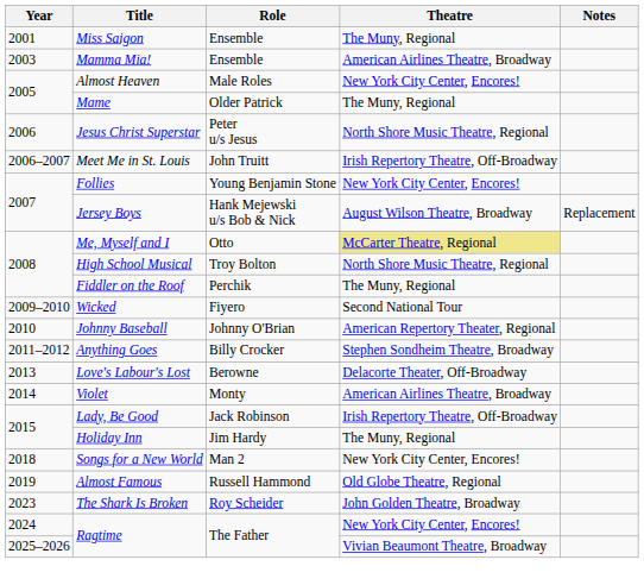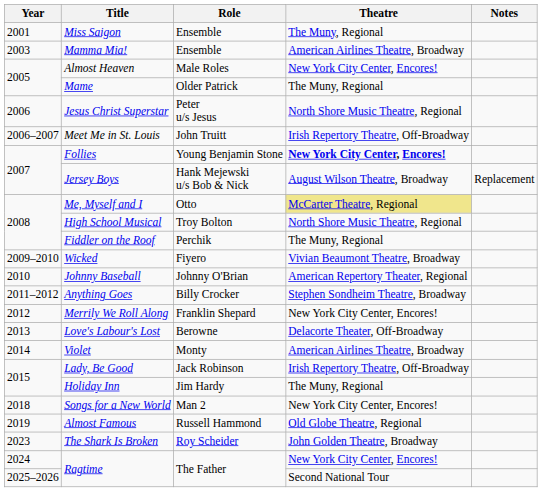Follies | Theatre: normal -> bold
Wicked | Theatre: Second National Tour -> Vivian Beaumont Theatre, Broadway
+ row: 2012 | Merrily We Roll Along | Franklin Shepard | New York City Center, Encores!
2025–2026 / Ragtime | Theatre: Vivian Beaumont Theatre, Broadway -> Second National Tour
